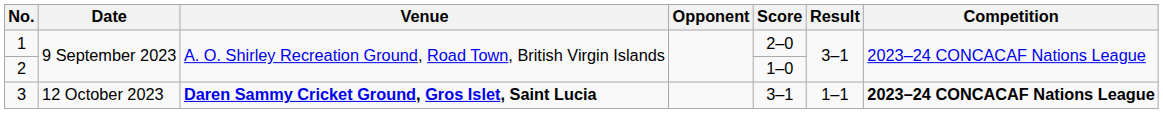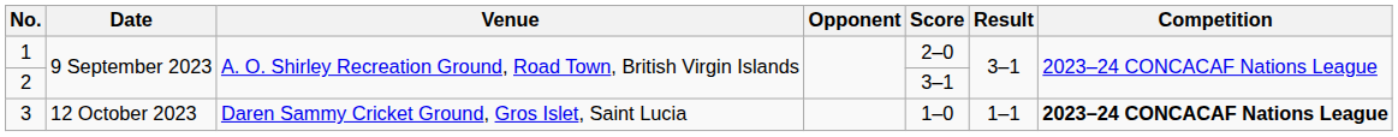2 | Score: 1–0 -> 3–1
3 | Venue: bold -> normal
3 | Score: 3–1 -> 1–0
